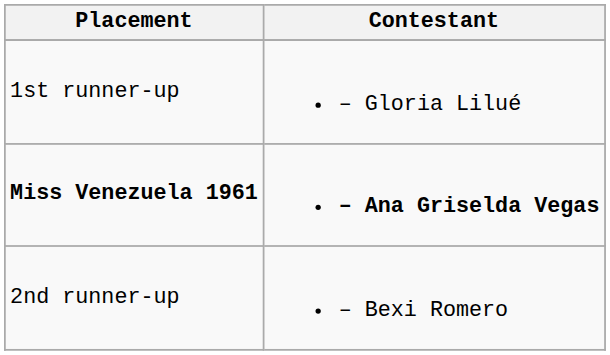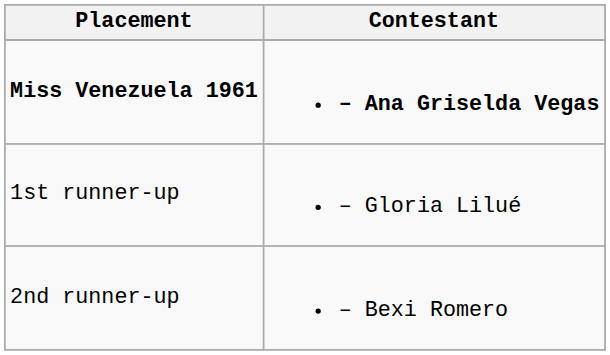rows swapped: Miss Venezuela 1961 <-> 1st runner-up
